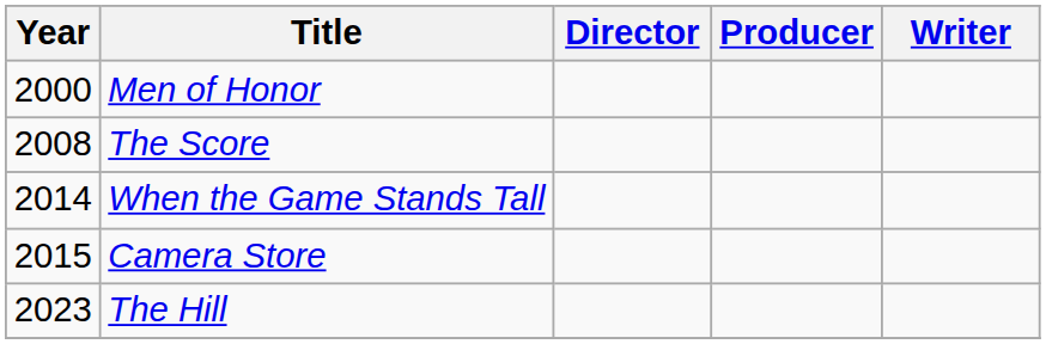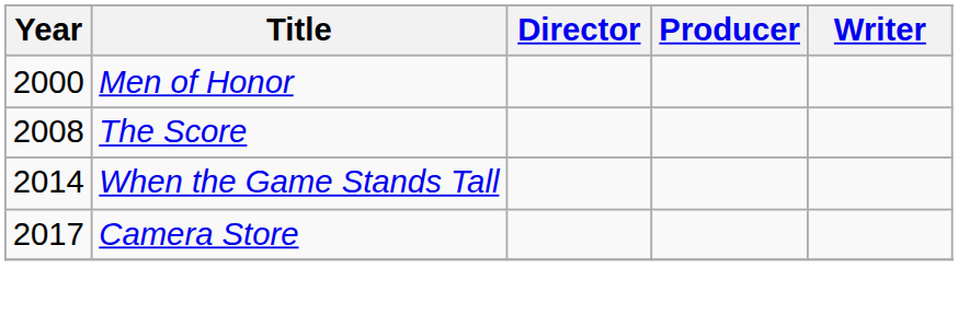Camera Store | Year: 2015 -> 2017
- row: 2023 | The Hill
